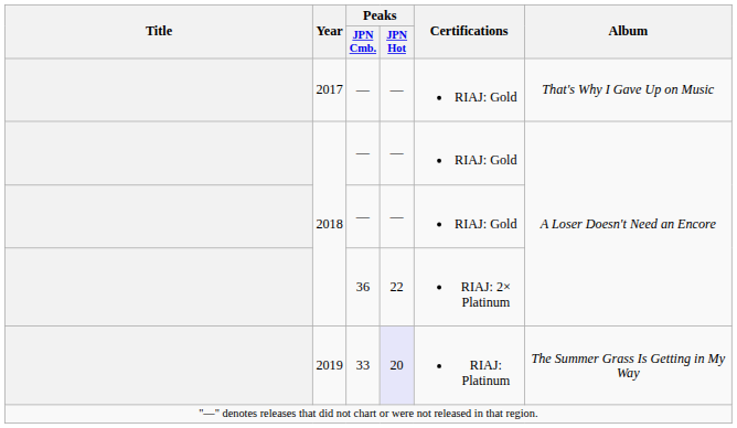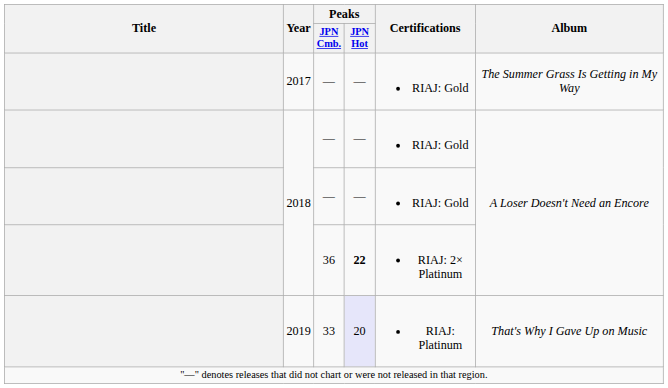2017 | Album: That's Why I Gave Up on Music -> The Summer Grass Is Getting in My Way
2018 / 36 | Peaks / JPN Hot: normal -> bold
2019 | Album: The Summer Grass Is Getting in My Way -> That's Why I Gave Up on Music
